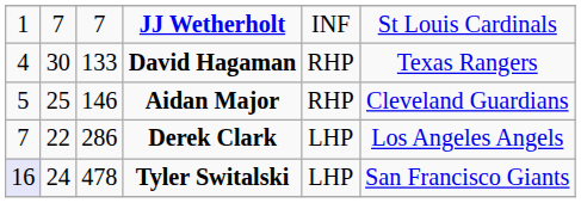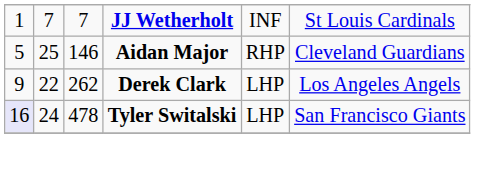- row: 4 | 30 | 133 | David Hagaman | RHP | Texas Rangers
Derek Clark | column 1: 7 -> 9
Derek Clark | column 3: 286 -> 262
